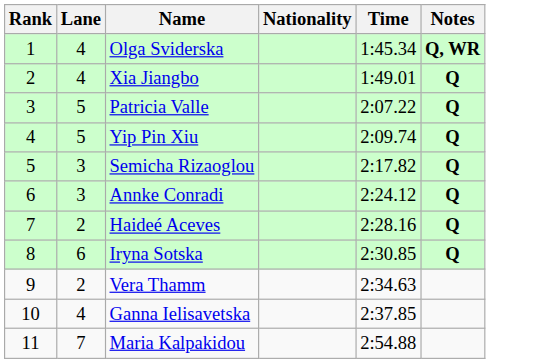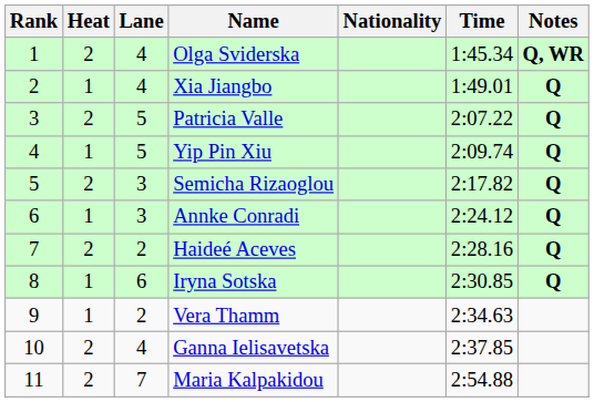+ column: Heat | 2 | 1 | 2 | 1 | 2 | 1 | 2 | 1 | 1 | 2 | 2
